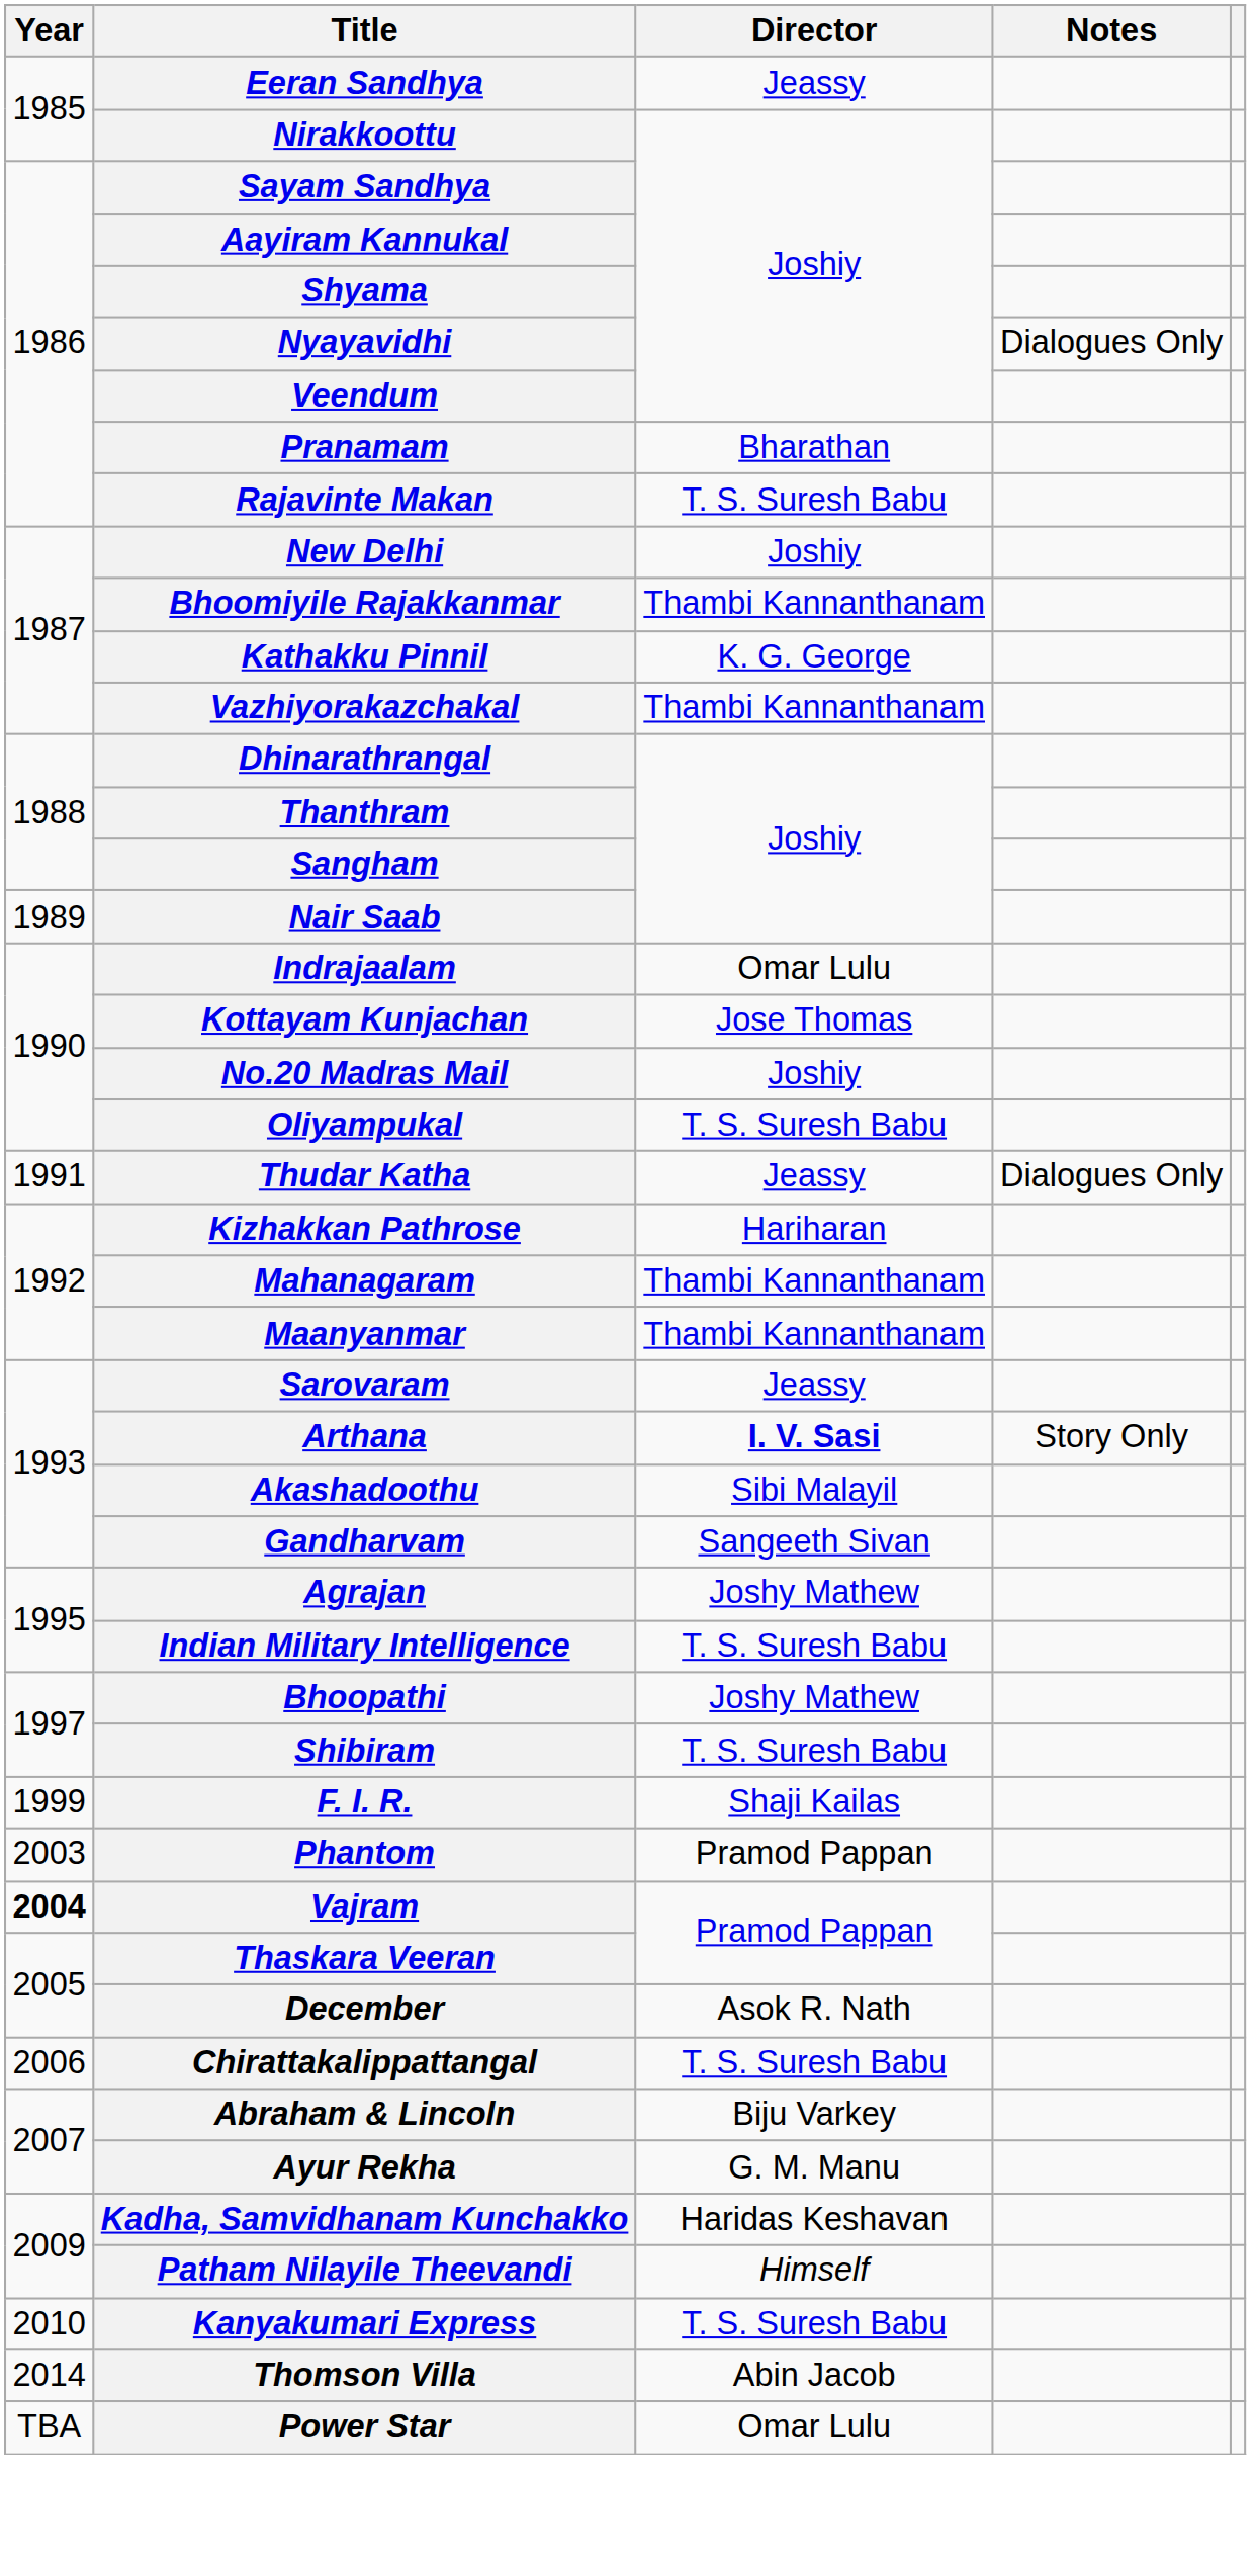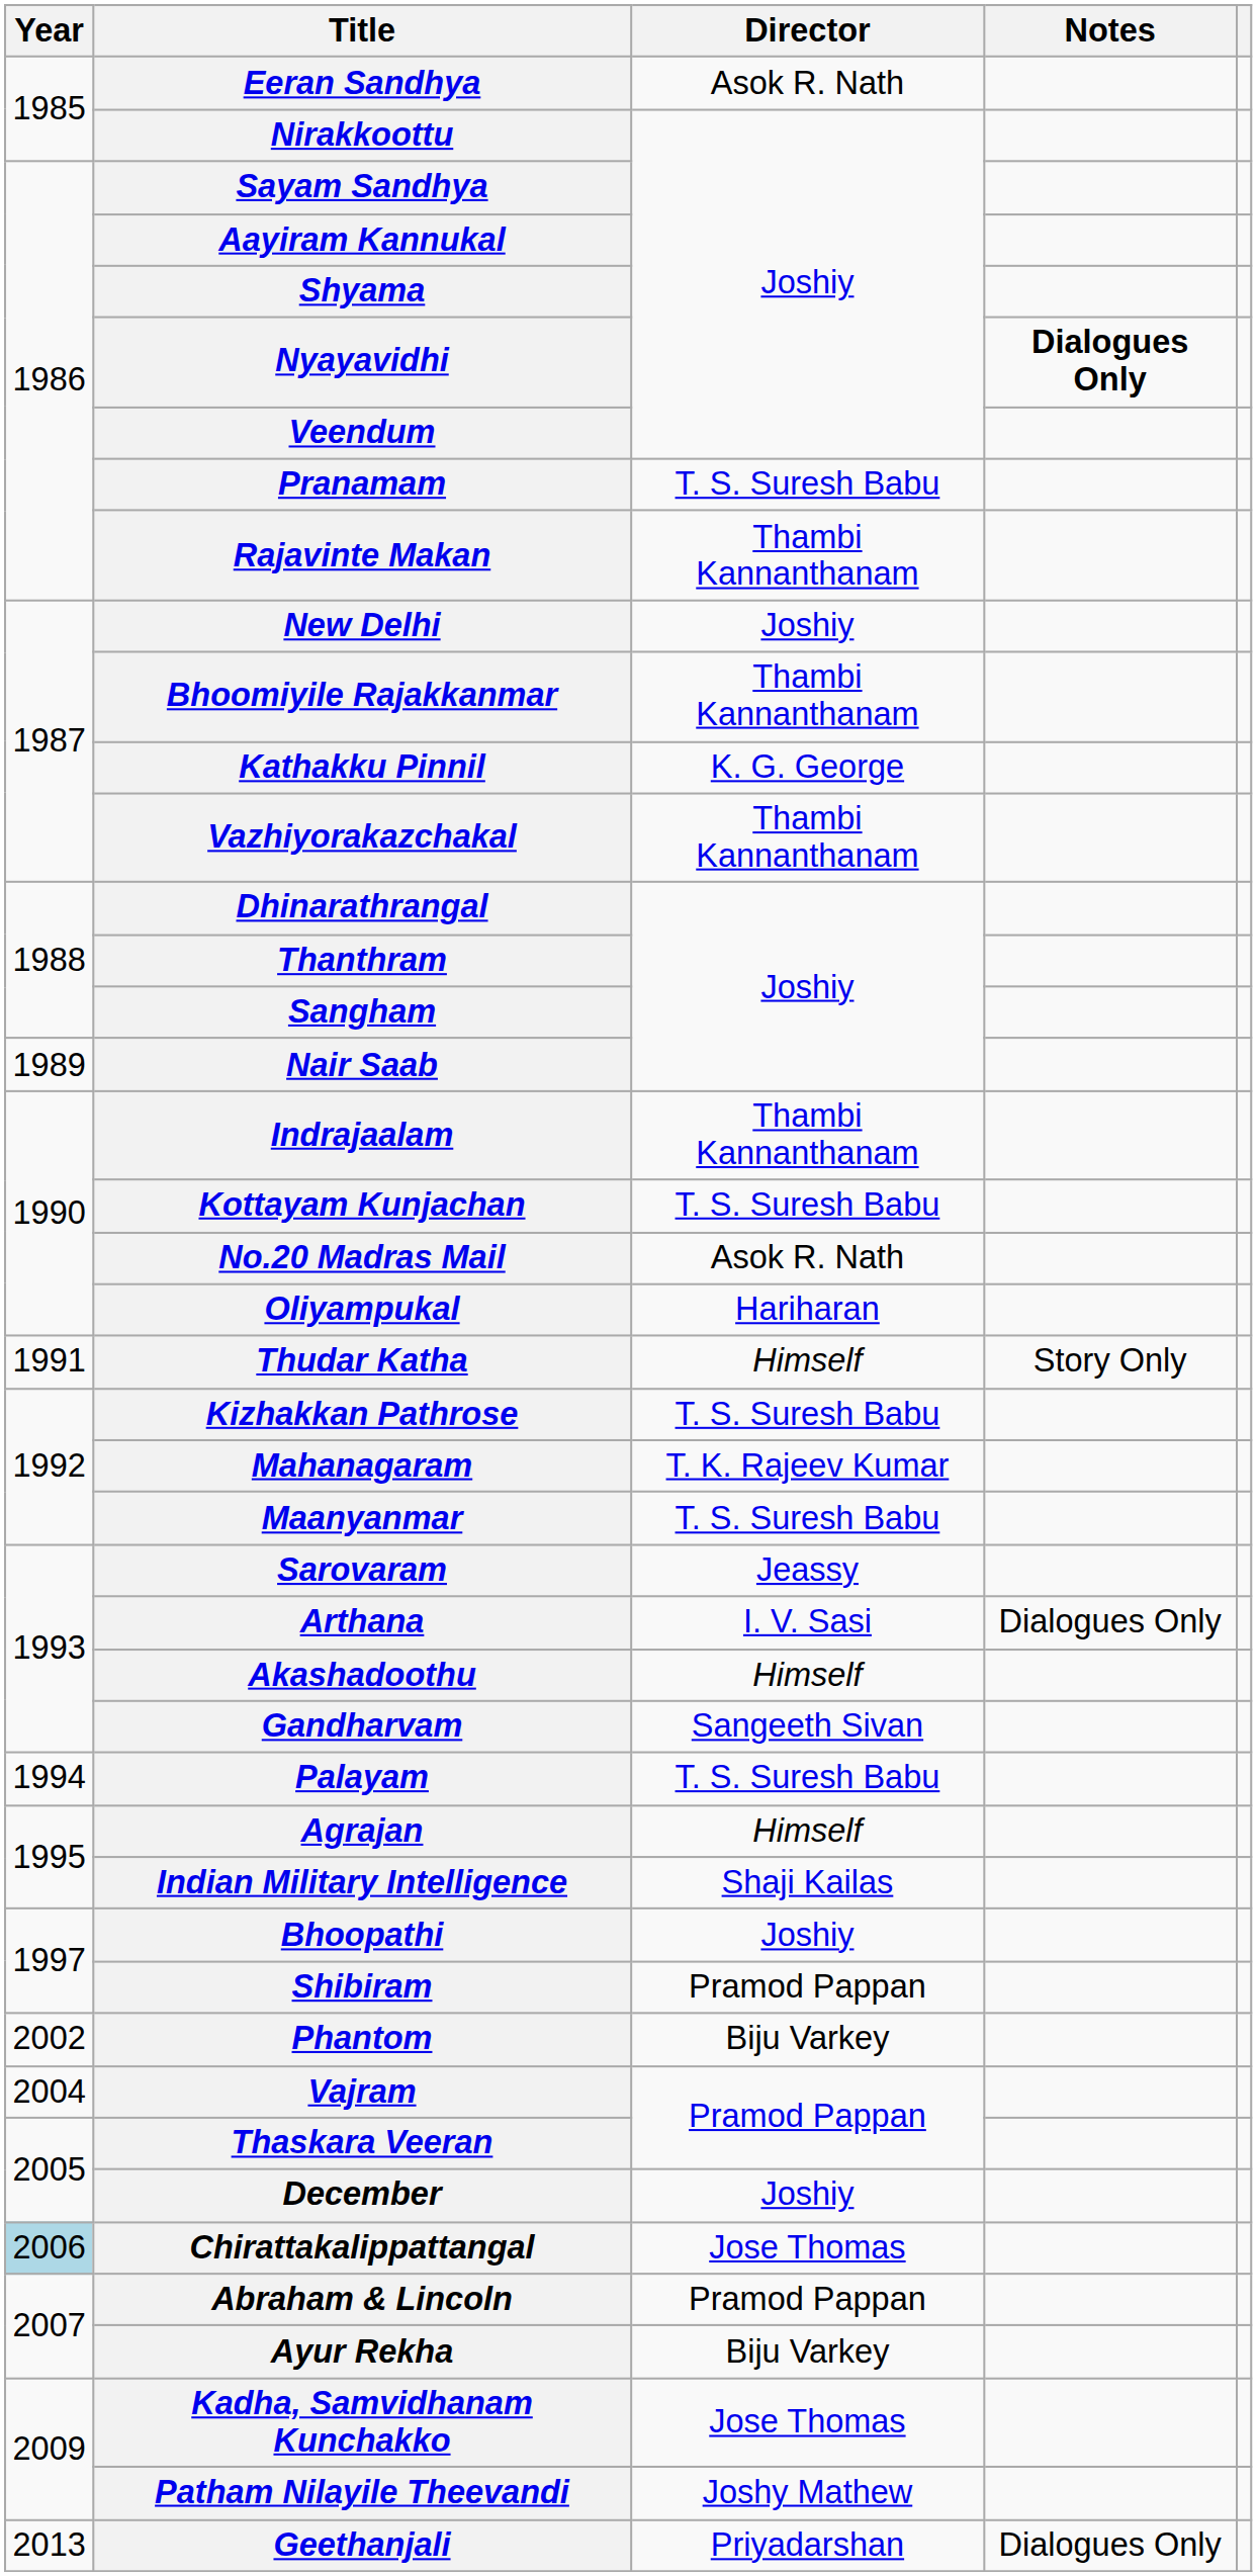Eeran Sandhya | Director: Jeassy -> Asok R. Nath
Nyayavidhi | Notes: normal -> bold
Pranamam | Director: Bharathan -> T. S. Suresh Babu
Rajavinte Makan | Director: T. S. Suresh Babu -> Thambi Kannanthanam
Indrajaalam | Director: Omar Lulu -> Thambi Kannanthanam
Kottayam Kunjachan | Director: Jose Thomas -> T. S. Suresh Babu
No.20 Madras Mail | Director: Joshiy -> Asok R. Nath
Oliyampukal | Director: T. S. Suresh Babu -> Hariharan
Thudar Katha | Director: Jeassy -> Himself
Thudar Katha | Notes: Dialogues Only -> Story Only
Kizhakkan Pathrose | Director: Hariharan -> T. S. Suresh Babu
Mahanagaram | Director: Thambi Kannanthanam -> T. K. Rajeev Kumar
Maanyanmar | Director: Thambi Kannanthanam -> T. S. Suresh Babu
Arthana | Director: bold -> normal
Arthana | Notes: Story Only -> Dialogues Only
Akashadoothu | Director: Sibi Malayil -> Himself
+ row: 1994 | Palayam | T. S. Suresh Babu
Agrajan | Director: Joshy Mathew -> Himself
Indian Military Intelligence | Director: T. S. Suresh Babu -> Shaji Kailas
Bhoopathi | Director: Joshy Mathew -> Joshiy
Shibiram | Director: T. S. Suresh Babu -> Pramod Pappan
- row: 1999 | F. I. R. | Shaji Kailas
Phantom | Year: 2003 -> 2002
Phantom | Director: Pramod Pappan -> Biju Varkey
Vajram | Year: bold -> normal
December | Director: Asok R. Nath -> Joshiy
Chirattakalippattangal | Year: no background -> lightblue background
Chirattakalippattangal | Director: T. S. Suresh Babu -> Jose Thomas
Abraham & Lincoln | Director: Biju Varkey -> Pramod Pappan
Ayur Rekha | Director: G. M. Manu -> Biju Varkey
Kadha, Samvidhanam Kunchakko | Director: Haridas Keshavan -> Jose Thomas
Patham Nilayile Theevandi | Director: Himself -> Joshy Mathew
- row: 2010 | Kanyakumari Express | T. S. Suresh Babu
+ row: 2013 | Geethanjali | Priyadarshan | Dialogues Only
- row: 2014 | Thomson Villa | Abin Jacob
- row: TBA | Power Star | Omar Lulu
